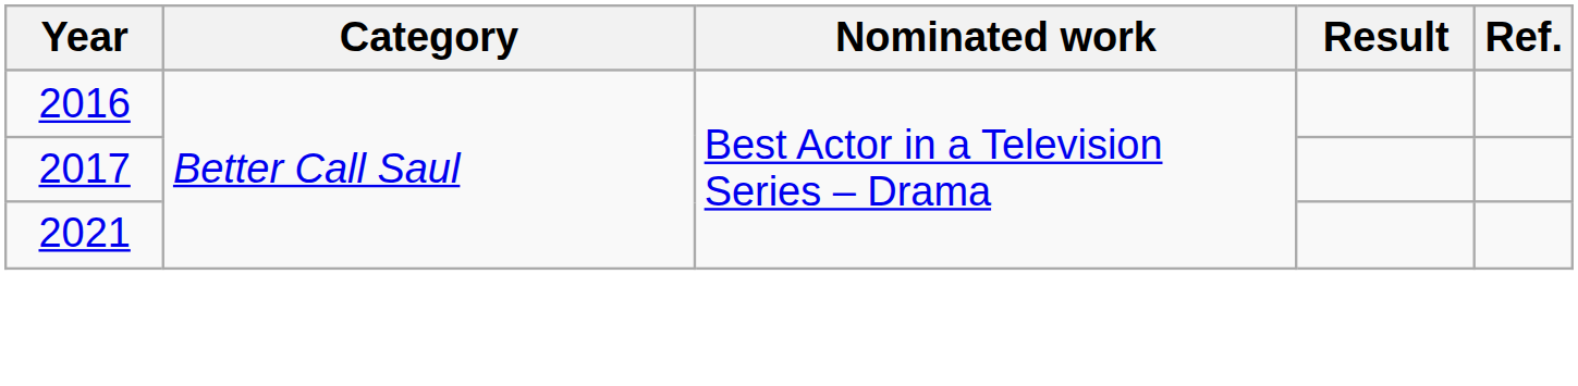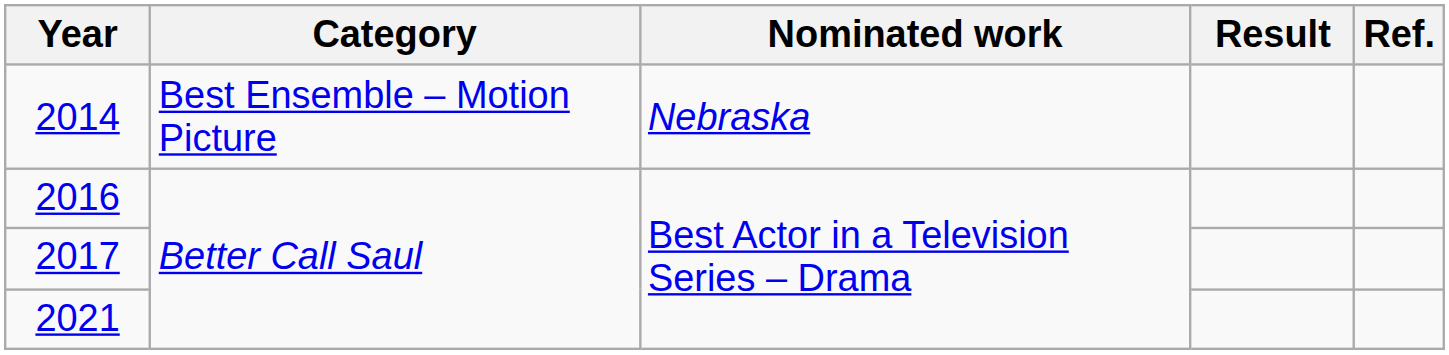+ row: 2014 | Best Ensemble – Motion Picture | Nebraska
